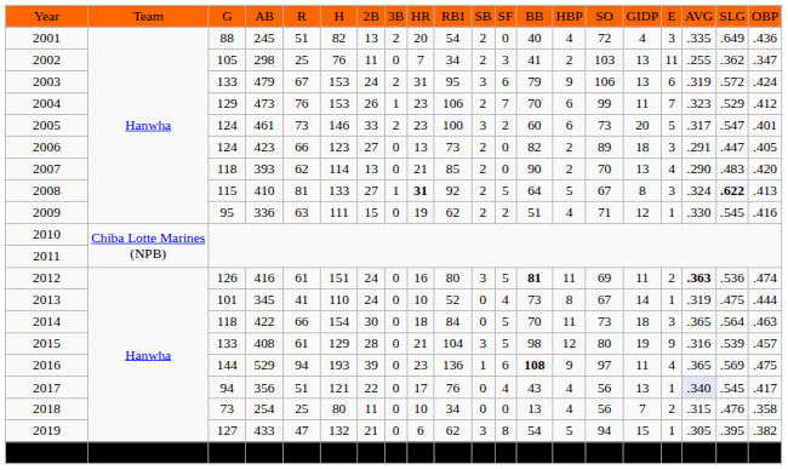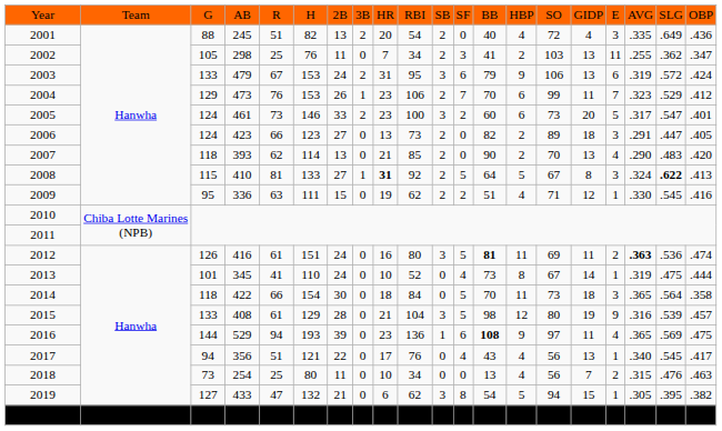2014 | column 20: .463 -> .358
2017 | column 18: lavender background -> no background
2018 | column 20: .358 -> .463
